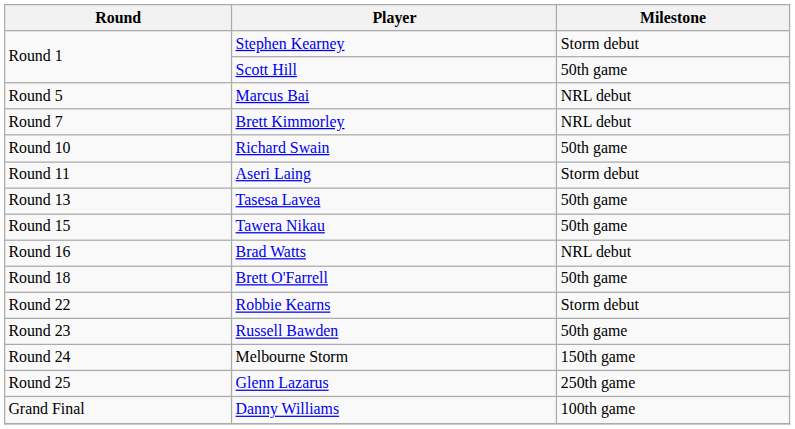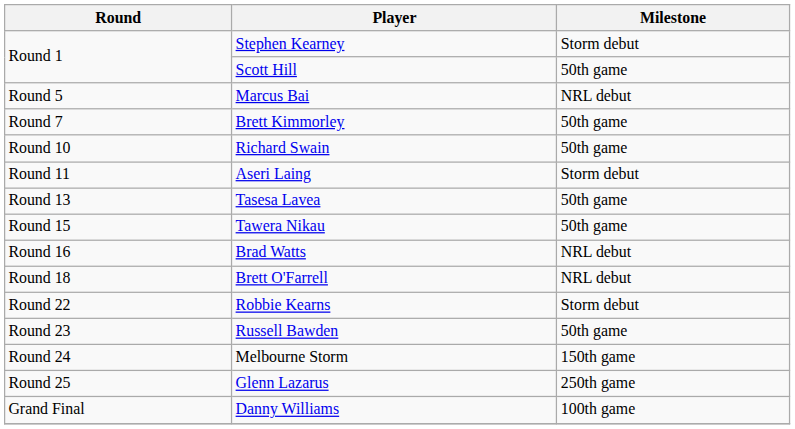Brett Kimmorley | Milestone: NRL debut -> 50th game
Brett O'Farrell | Milestone: 50th game -> NRL debut
